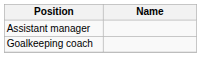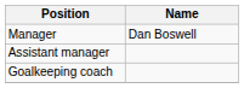+ row: Manager | Dan Boswell
